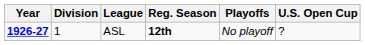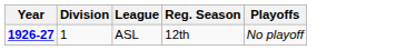- column: U.S. Open Cup | ?
ASL | Reg. Season: bold -> normal
